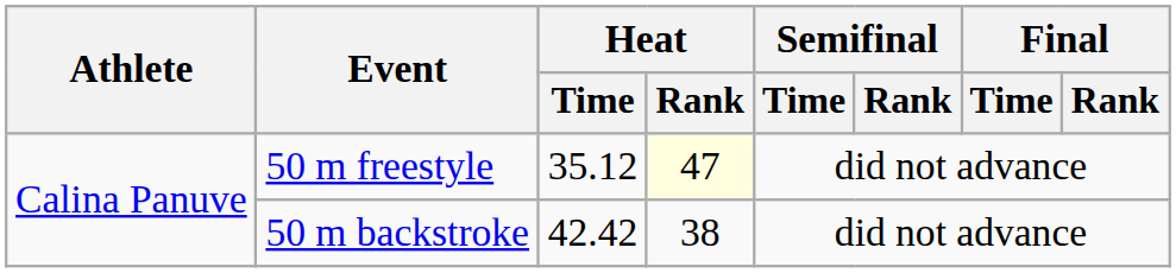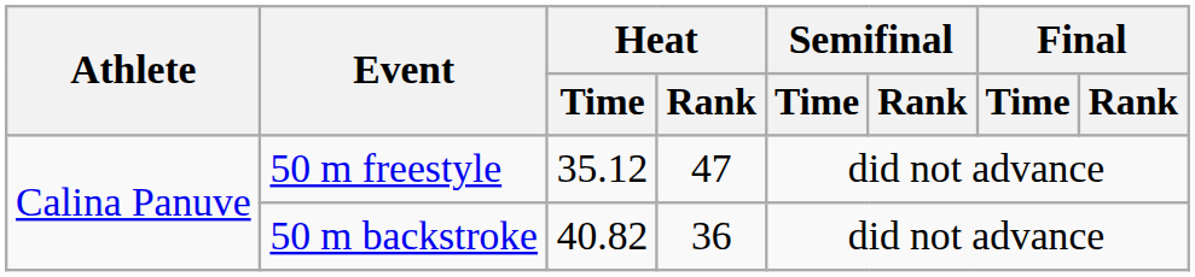50 m freestyle | Heat / Rank: lightyellow background -> no background
50 m backstroke | Heat / Time: 42.42 -> 40.82
50 m backstroke | Heat / Rank: 38 -> 36
